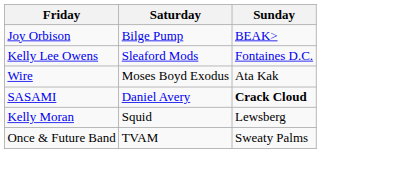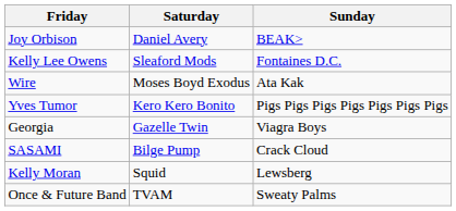Joy Orbison | Saturday: Bilge Pump -> Daniel Avery
+ row: Yves Tumor | Kero Kero Bonito | Pigs Pigs Pigs Pigs Pigs Pigs Pigs
+ row: Georgia | Gazelle Twin | Viagra Boys
SASAMI | Saturday: Daniel Avery -> Bilge Pump
SASAMI | Sunday: bold -> normal
